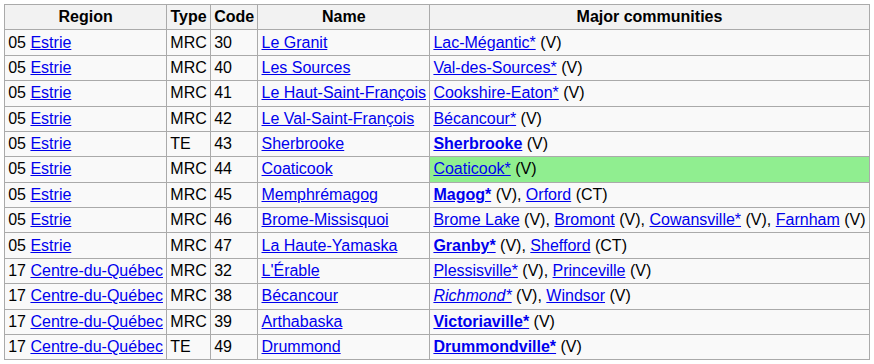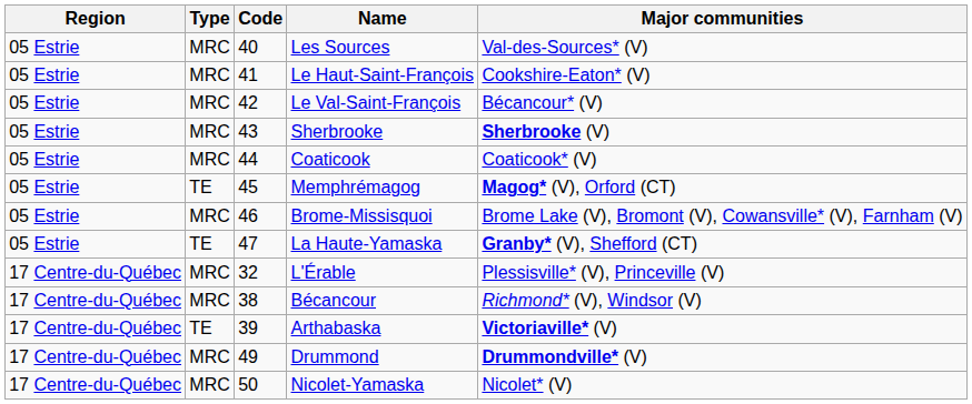- row: 05 Estrie | MRC | 30 | Le Granit | Lac-Mégantic* (V)
Sherbrooke | Type: TE -> MRC
Coaticook | Major communities: lightgreen background -> no background
Memphrémagog | Type: MRC -> TE
La Haute-Yamaska | Type: MRC -> TE
Arthabaska | Type: MRC -> TE
Drummond | Type: TE -> MRC
+ row: 17 Centre-du-Québec | MRC | 50 | Nicolet-Yamaska | Nicolet* (V)
